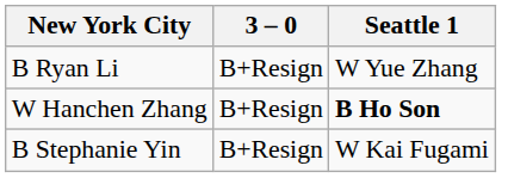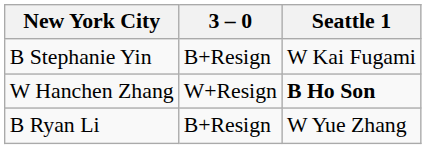rows swapped: B Ryan Li <-> B Stephanie Yin
W Hanchen Zhang | 3 – 0: B+Resign -> W+Resign
